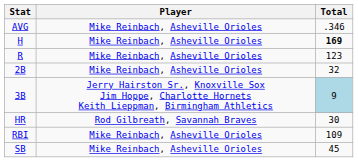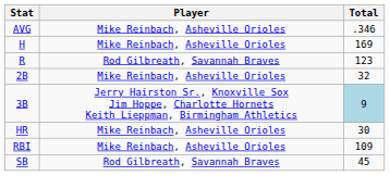H | Total: bold -> normal
R | Player: Mike Reinbach, Asheville Orioles -> Rod Gilbreath, Savannah Braves
HR | Player: Rod Gilbreath, Savannah Braves -> Mike Reinbach, Asheville Orioles
SB | Player: Mike Reinbach, Asheville Orioles -> Rod Gilbreath, Savannah Braves
